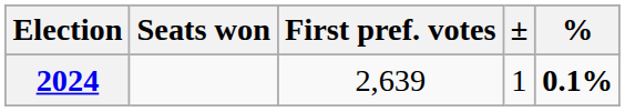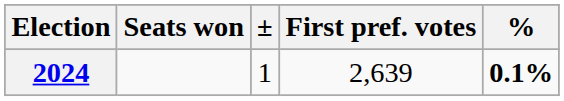columns swapped: ± <-> First pref. votes
